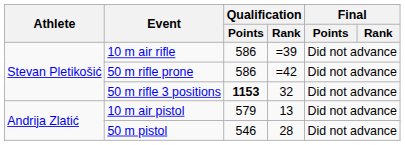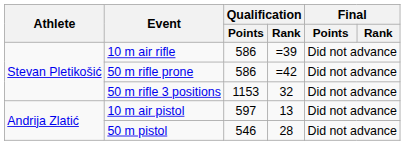50 m rifle 3 positions | Qualification / Points: bold -> normal
10 m air pistol | Qualification / Points: 579 -> 597
